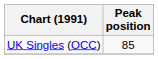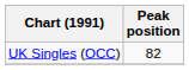UK Singles (OCC) | Peak position: 85 -> 82
